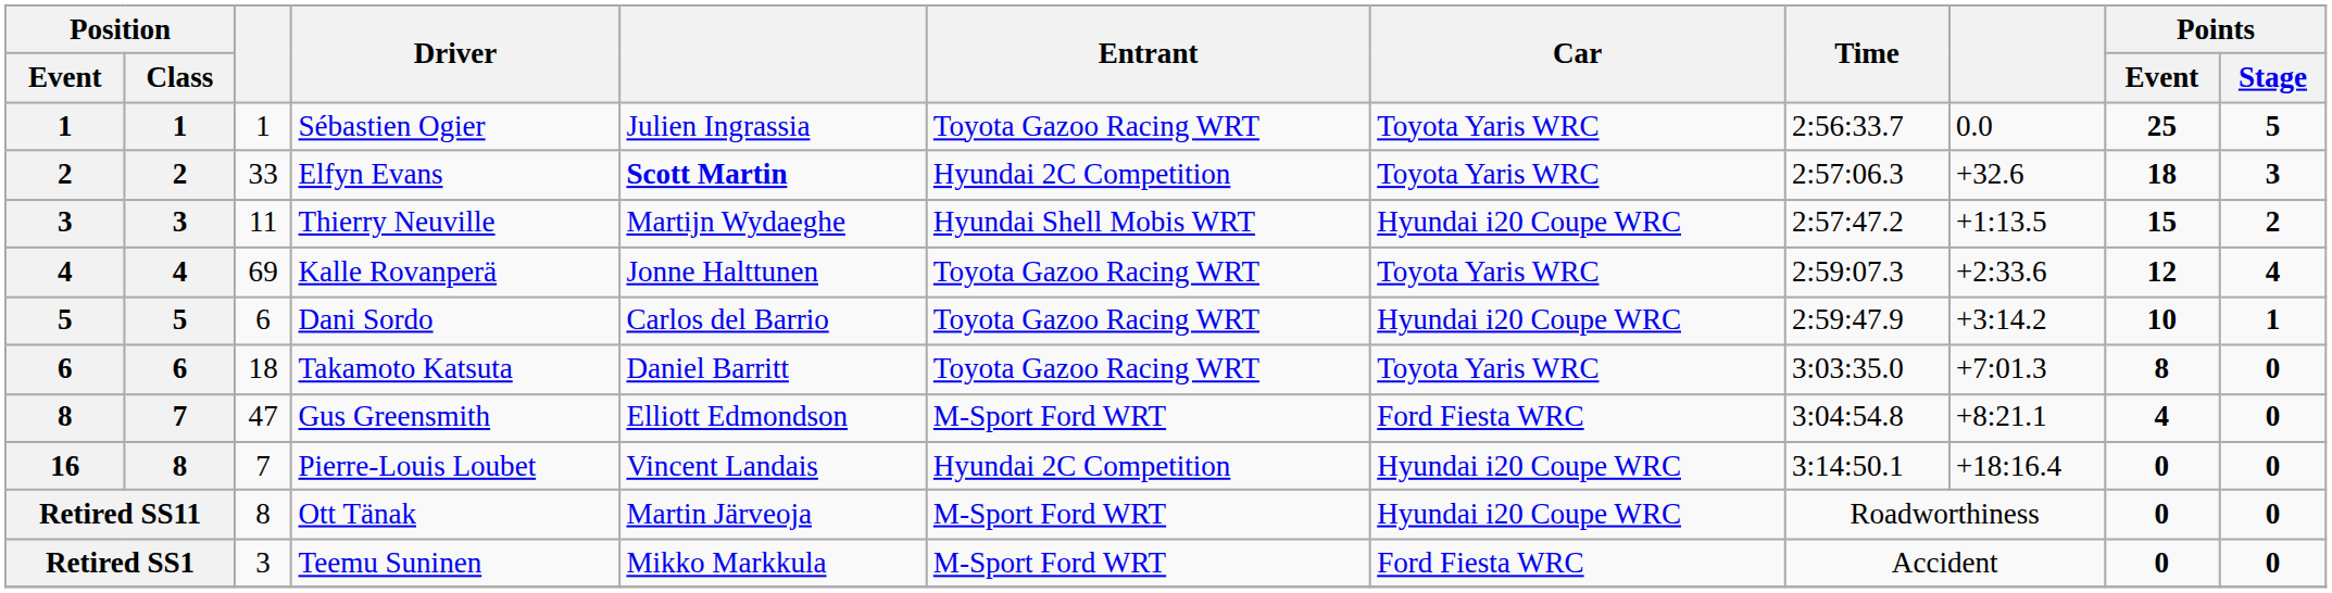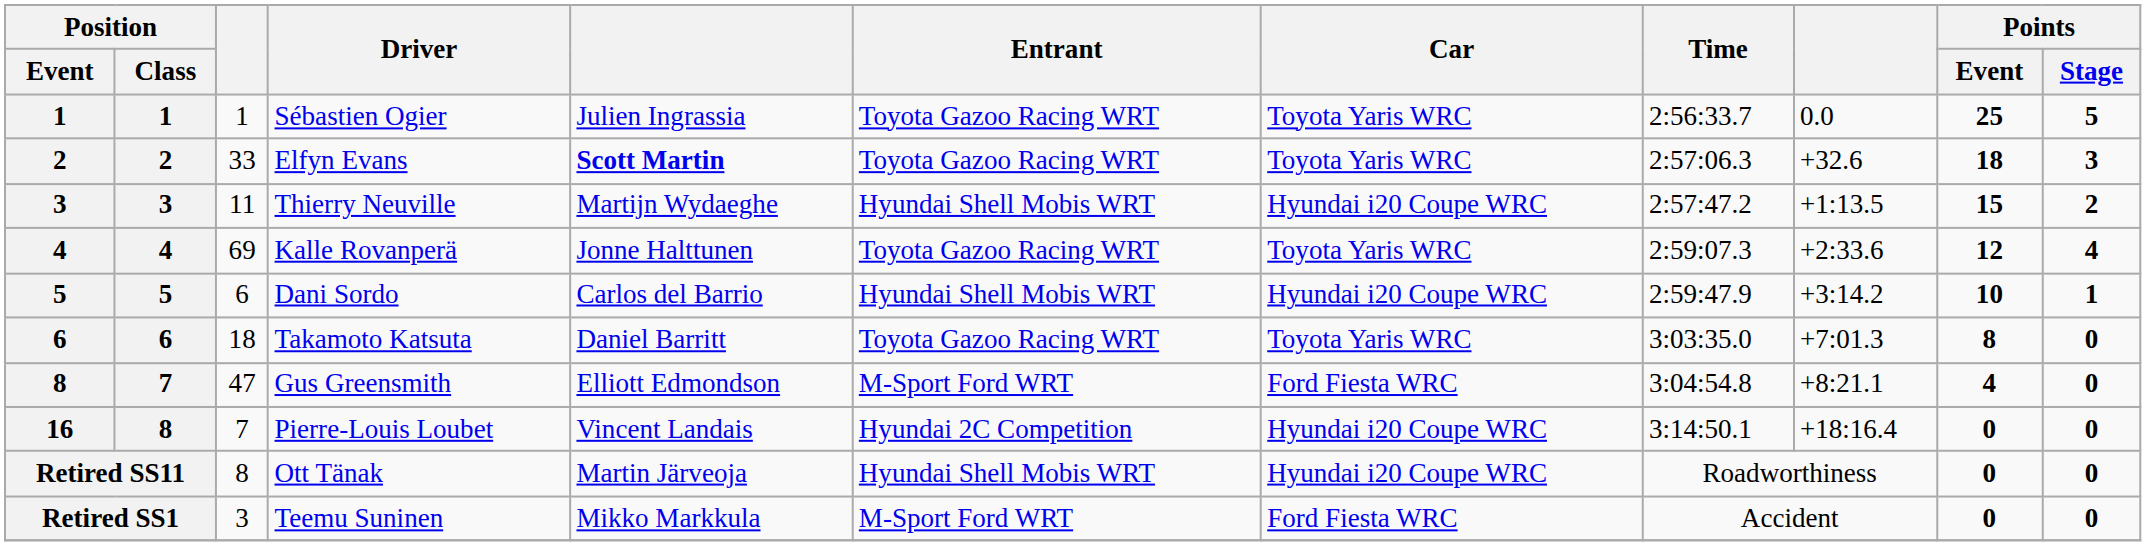Elfyn Evans | Entrant: Hyundai 2C Competition -> Toyota Gazoo Racing WRT
Dani Sordo | Entrant: Toyota Gazoo Racing WRT -> Hyundai Shell Mobis WRT
Ott Tänak | Entrant: M-Sport Ford WRT -> Hyundai Shell Mobis WRT
